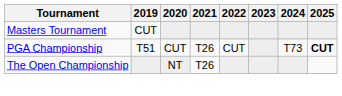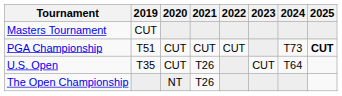PGA Championship | 2021: T26 -> CUT
+ row: U.S. Open | T35 | CUT | T26 | CUT | T64
